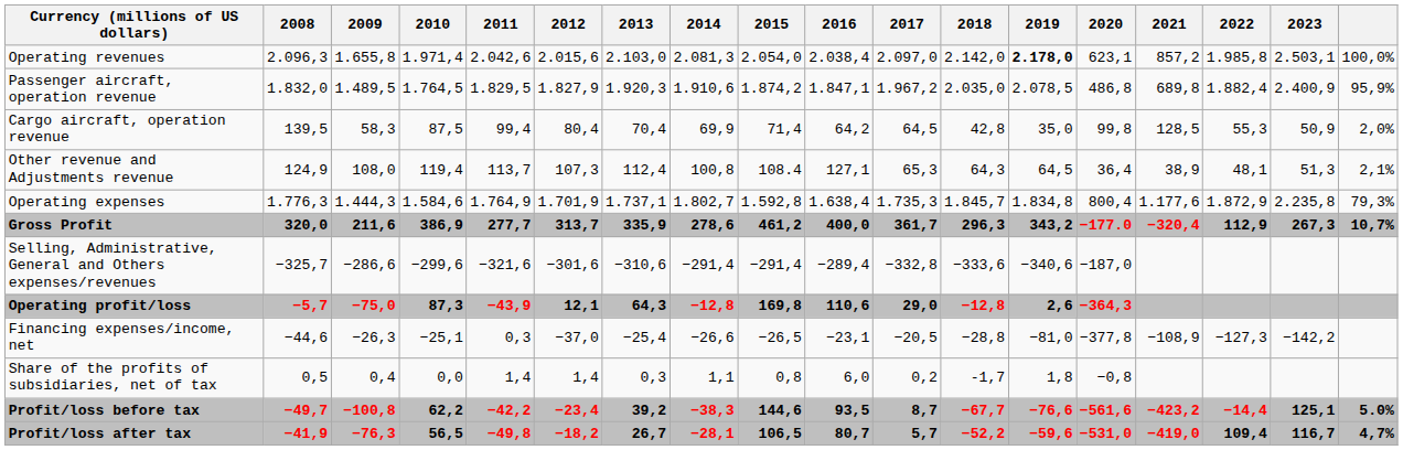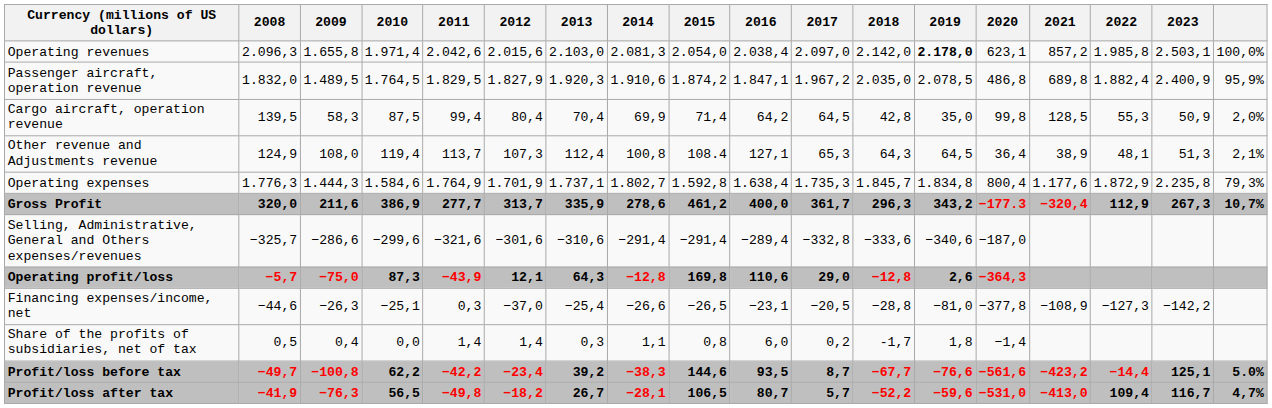Gross Profit | 2020: −177.0 -> −177.3
Share of the profits of subsidiaries, net of tax | 2020: −0,8 -> −1,4
Profit/loss after tax | 2021: −419,0 -> −413,0
